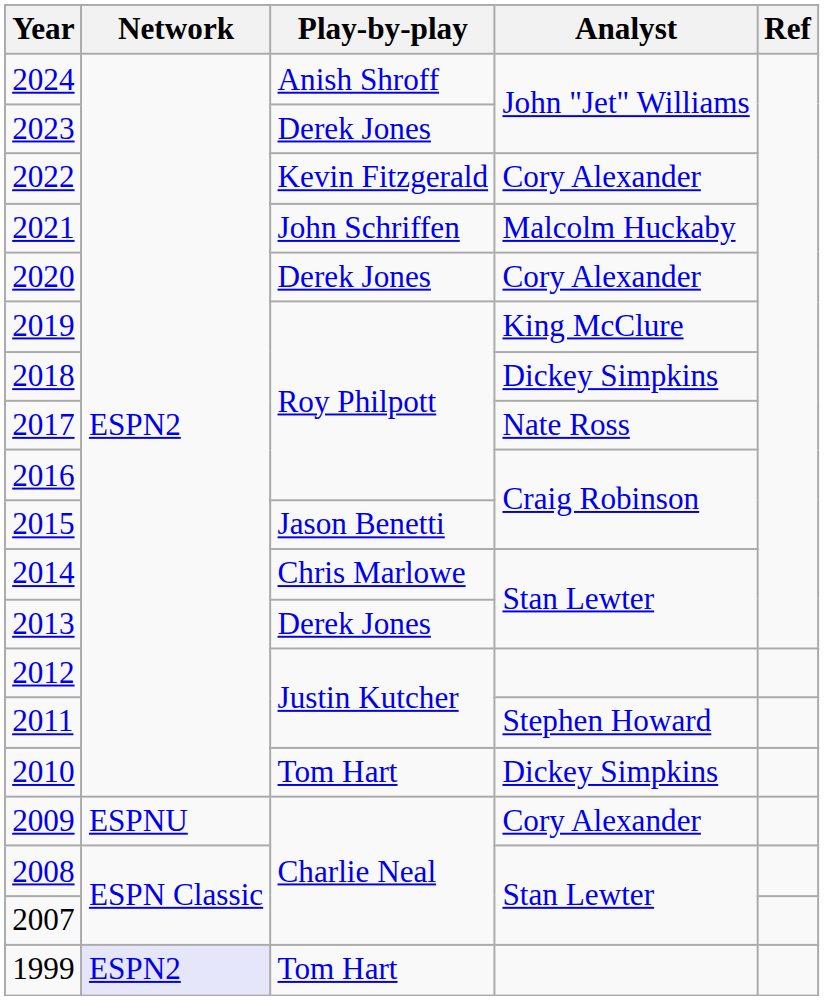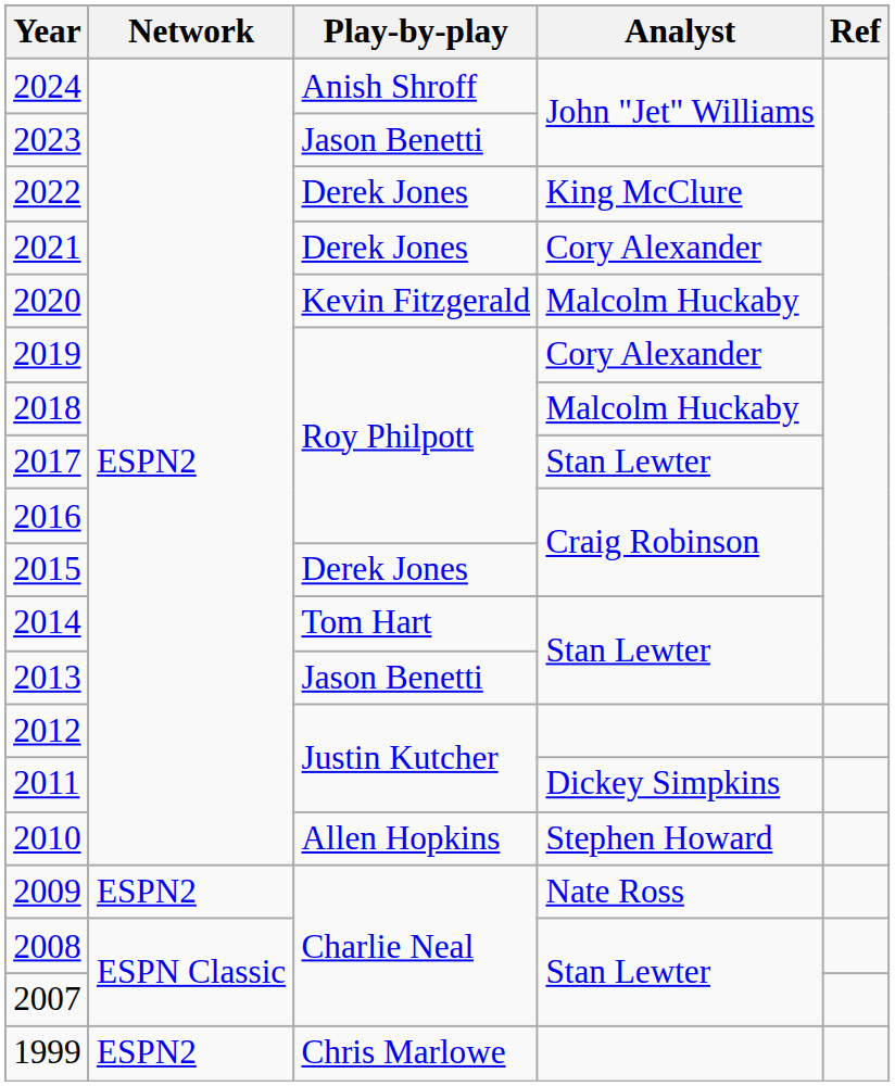2023 | Play-by-play: Derek Jones -> Jason Benetti
2022 | Play-by-play: Kevin Fitzgerald -> Derek Jones
2022 | Analyst: Cory Alexander -> King McClure
2021 | Play-by-play: John Schriffen -> Derek Jones
2021 | Analyst: Malcolm Huckaby -> Cory Alexander
2020 | Play-by-play: Derek Jones -> Kevin Fitzgerald
2020 | Analyst: Cory Alexander -> Malcolm Huckaby
2019 | Analyst: King McClure -> Cory Alexander
2018 | Analyst: Dickey Simpkins -> Malcolm Huckaby
2017 | Analyst: Nate Ross -> Stan Lewter
2015 | Play-by-play: Jason Benetti -> Derek Jones
2014 | Play-by-play: Chris Marlowe -> Tom Hart
2013 | Play-by-play: Derek Jones -> Jason Benetti
2011 | Analyst: Stephen Howard -> Dickey Simpkins
2010 | Play-by-play: Tom Hart -> Allen Hopkins
2010 | Analyst: Dickey Simpkins -> Stephen Howard
2009 | Network: ESPNU -> ESPN2
2009 | Analyst: Cory Alexander -> Nate Ross
1999 | Network: lavender background -> no background
1999 | Play-by-play: Tom Hart -> Chris Marlowe
